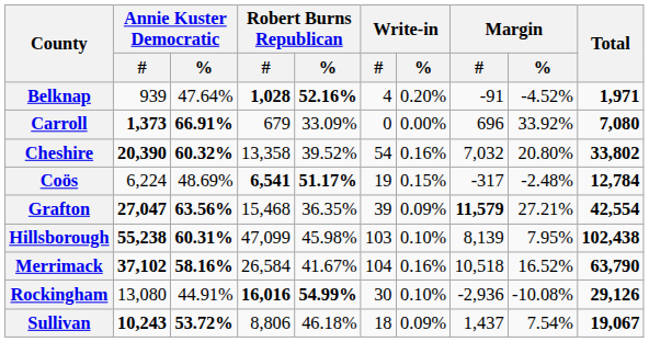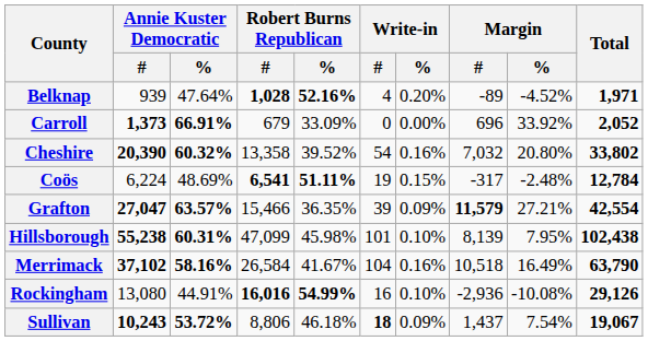Belknap | Margin / #: -91 -> -89
Carroll | Total: 7,080 -> 2,052
Coös | Robert Burns Republican / %: 51.17% -> 51.11%
Grafton | Annie Kuster Democratic / %: 63.56% -> 63.57%
Grafton | Robert Burns Republican / #: 15,468 -> 15,466
Hillsborough | Write-in / #: 103 -> 101
Merrimack | Margin / %: 16.52% -> 16.49%
Rockingham | Write-in / #: 30 -> 16
Sullivan | Write-in / #: normal -> bold
